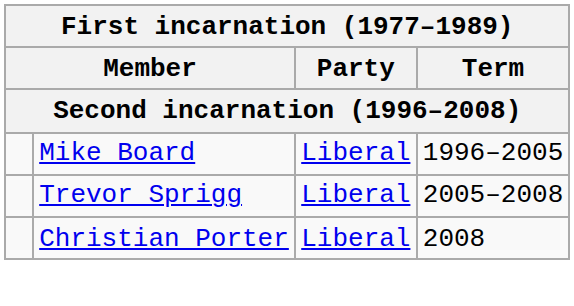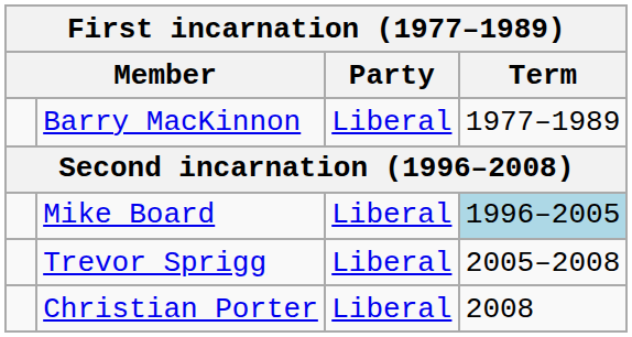+ row: Barry MacKinnon | Liberal | 1977–1989
Mike Board | Term: no background -> lightblue background
